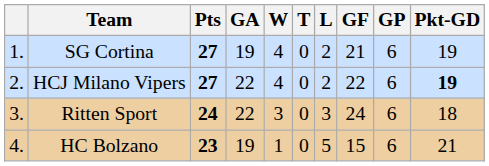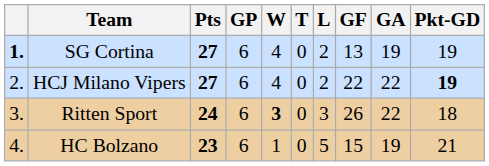columns swapped: GP <-> GA
SG Cortina | column 1: normal -> bold
SG Cortina | GF: 21 -> 13
Ritten Sport | W: normal -> bold
Ritten Sport | GF: 24 -> 26
